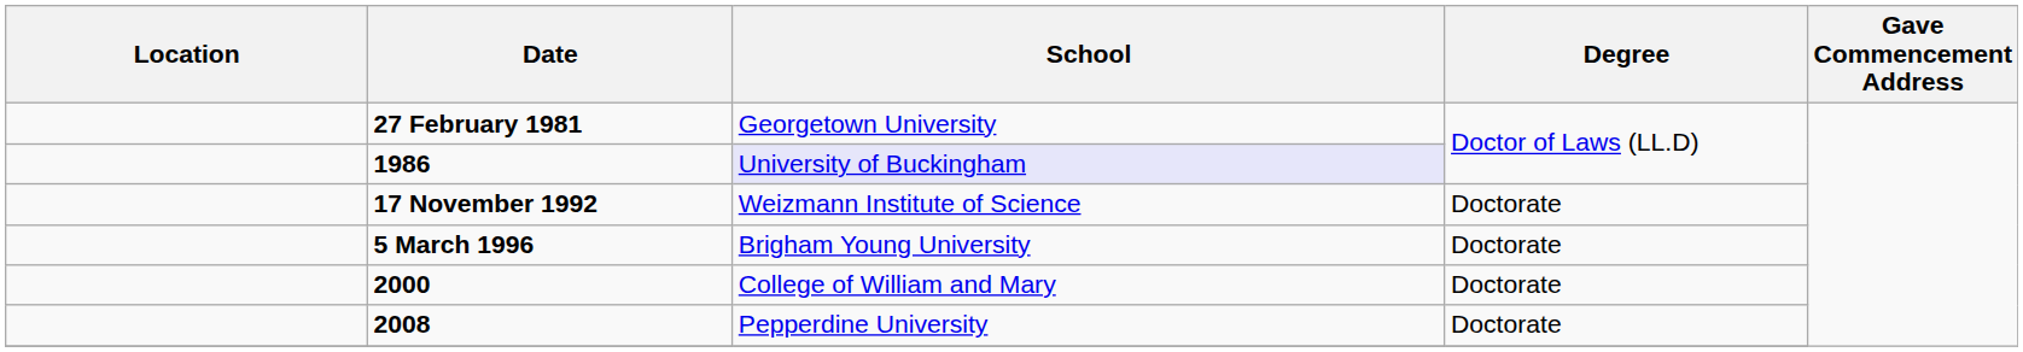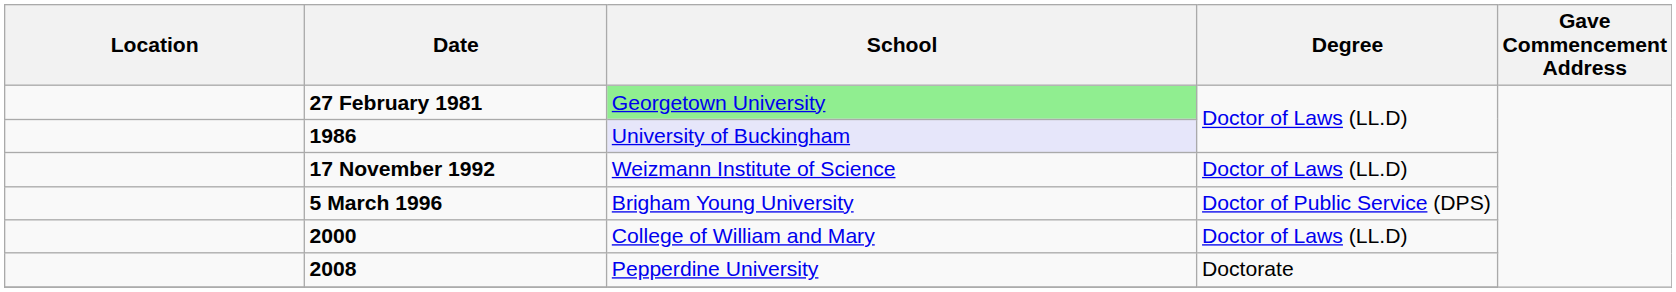27 February 1981 | School: no background -> lightgreen background
17 November 1992 | Degree: Doctorate -> Doctor of Laws (LL.D)
5 March 1996 | Degree: Doctorate -> Doctor of Public Service (DPS)
2000 | Degree: Doctorate -> Doctor of Laws (LL.D)
